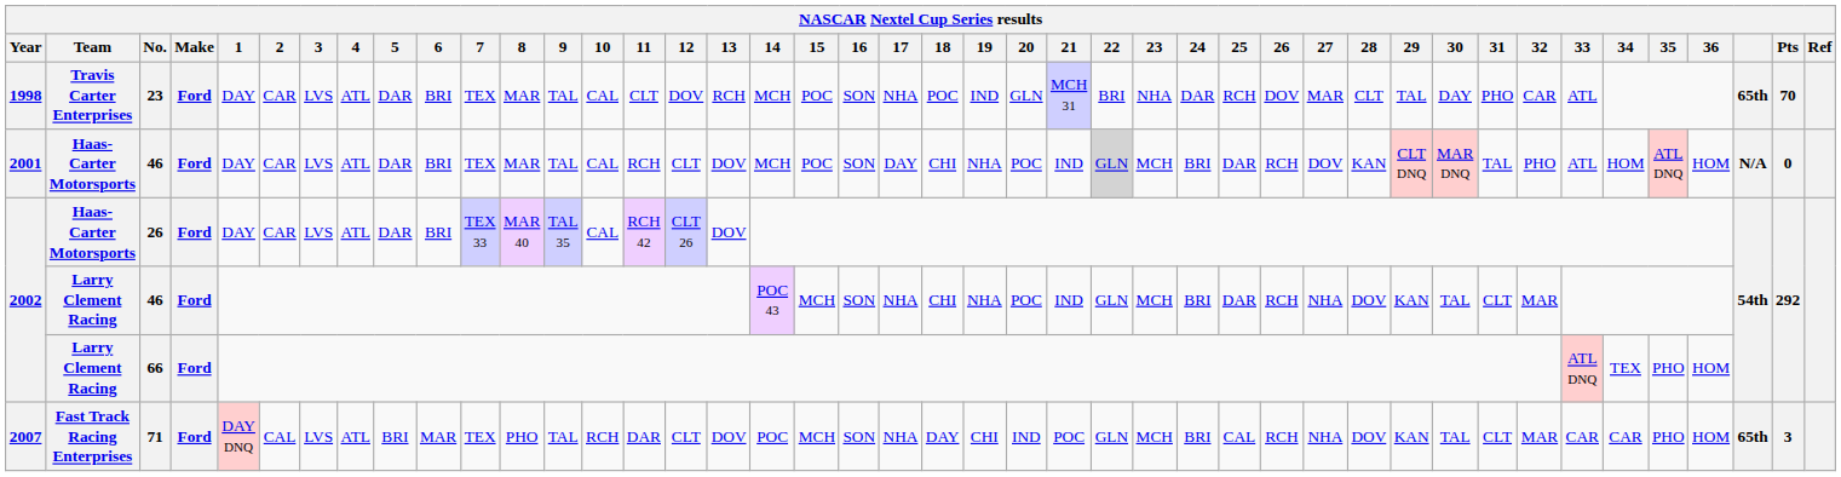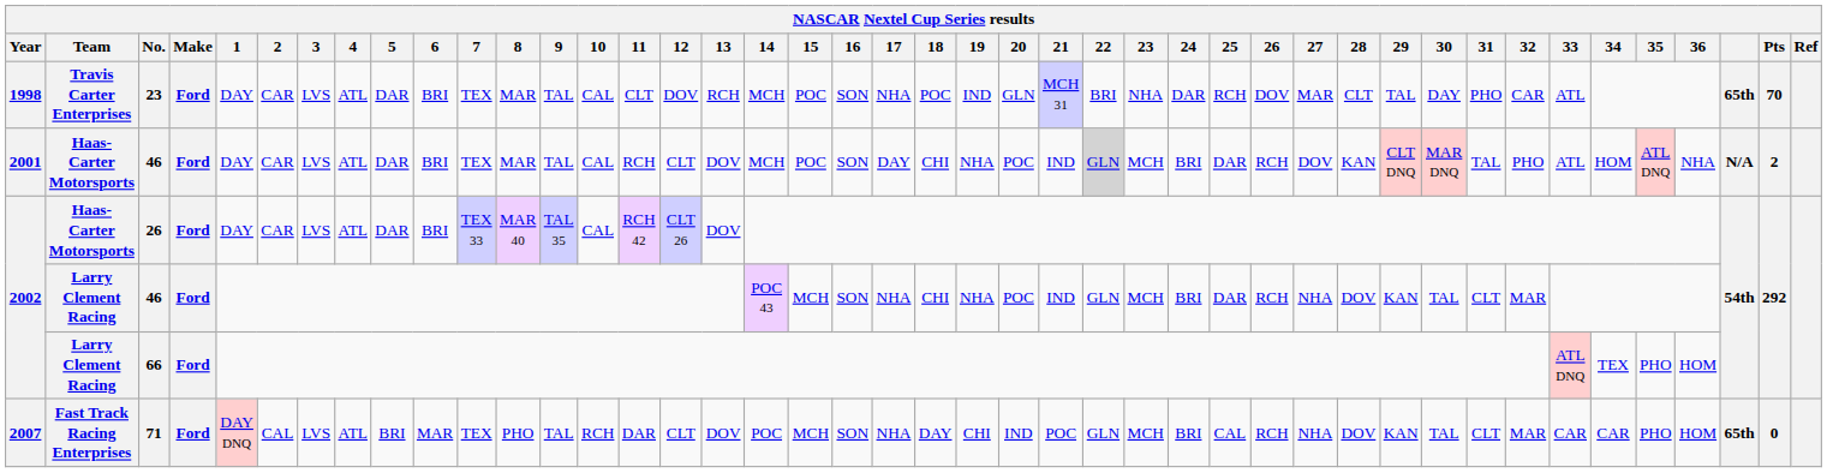2001 / 46 | 36: HOM -> NHA
2001 / 46 | Pts: 0 -> 2
71 | Pts: 3 -> 0
